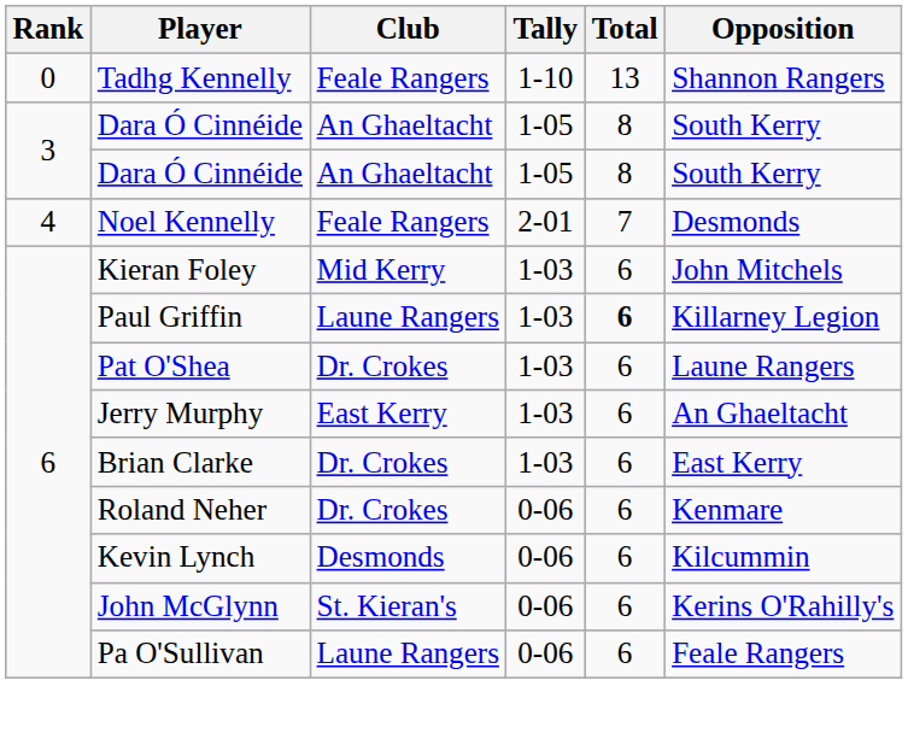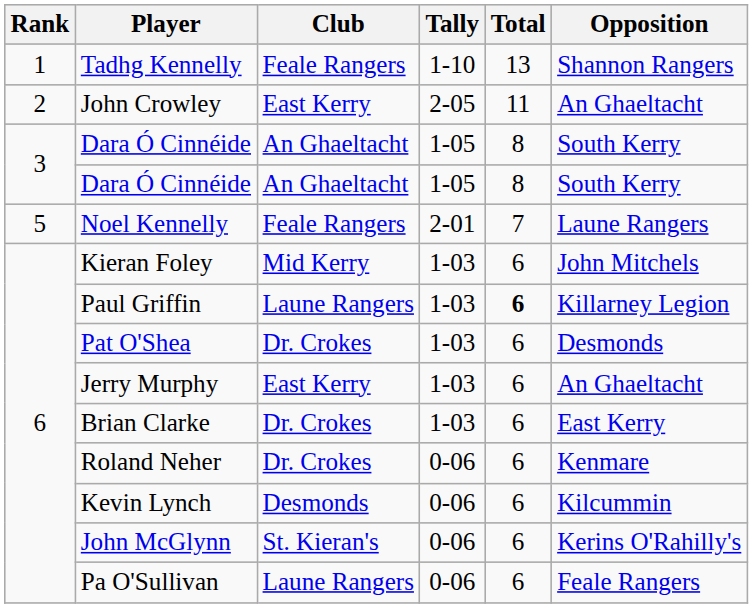Tadhg Kennelly | Rank: 0 -> 1
+ row: 2 | John Crowley | East Kerry | 2-05 | 11 | An Ghaeltacht
Noel Kennelly | Rank: 4 -> 5
Noel Kennelly | Opposition: Desmonds -> Laune Rangers
Pat O'Shea | Opposition: Laune Rangers -> Desmonds
